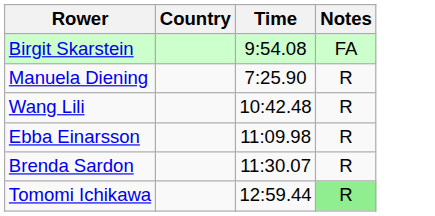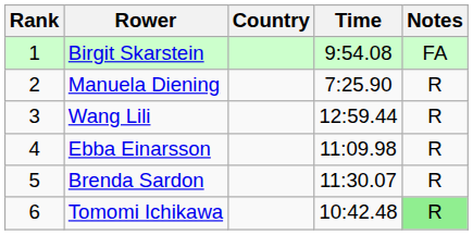+ column: Rank | 1 | 2 | 3 | 4 | 5 | 6
Wang Lili | Time: 10:42.48 -> 12:59.44
Tomomi Ichikawa | Time: 12:59.44 -> 10:42.48
